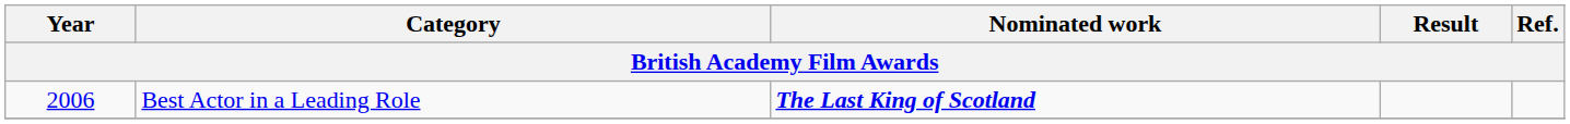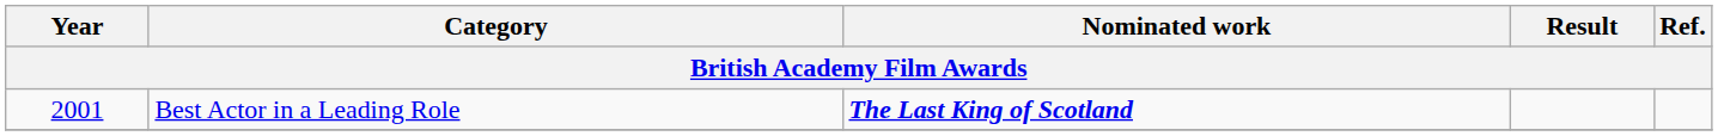Best Actor in a Leading Role | Year: 2006 -> 2001
